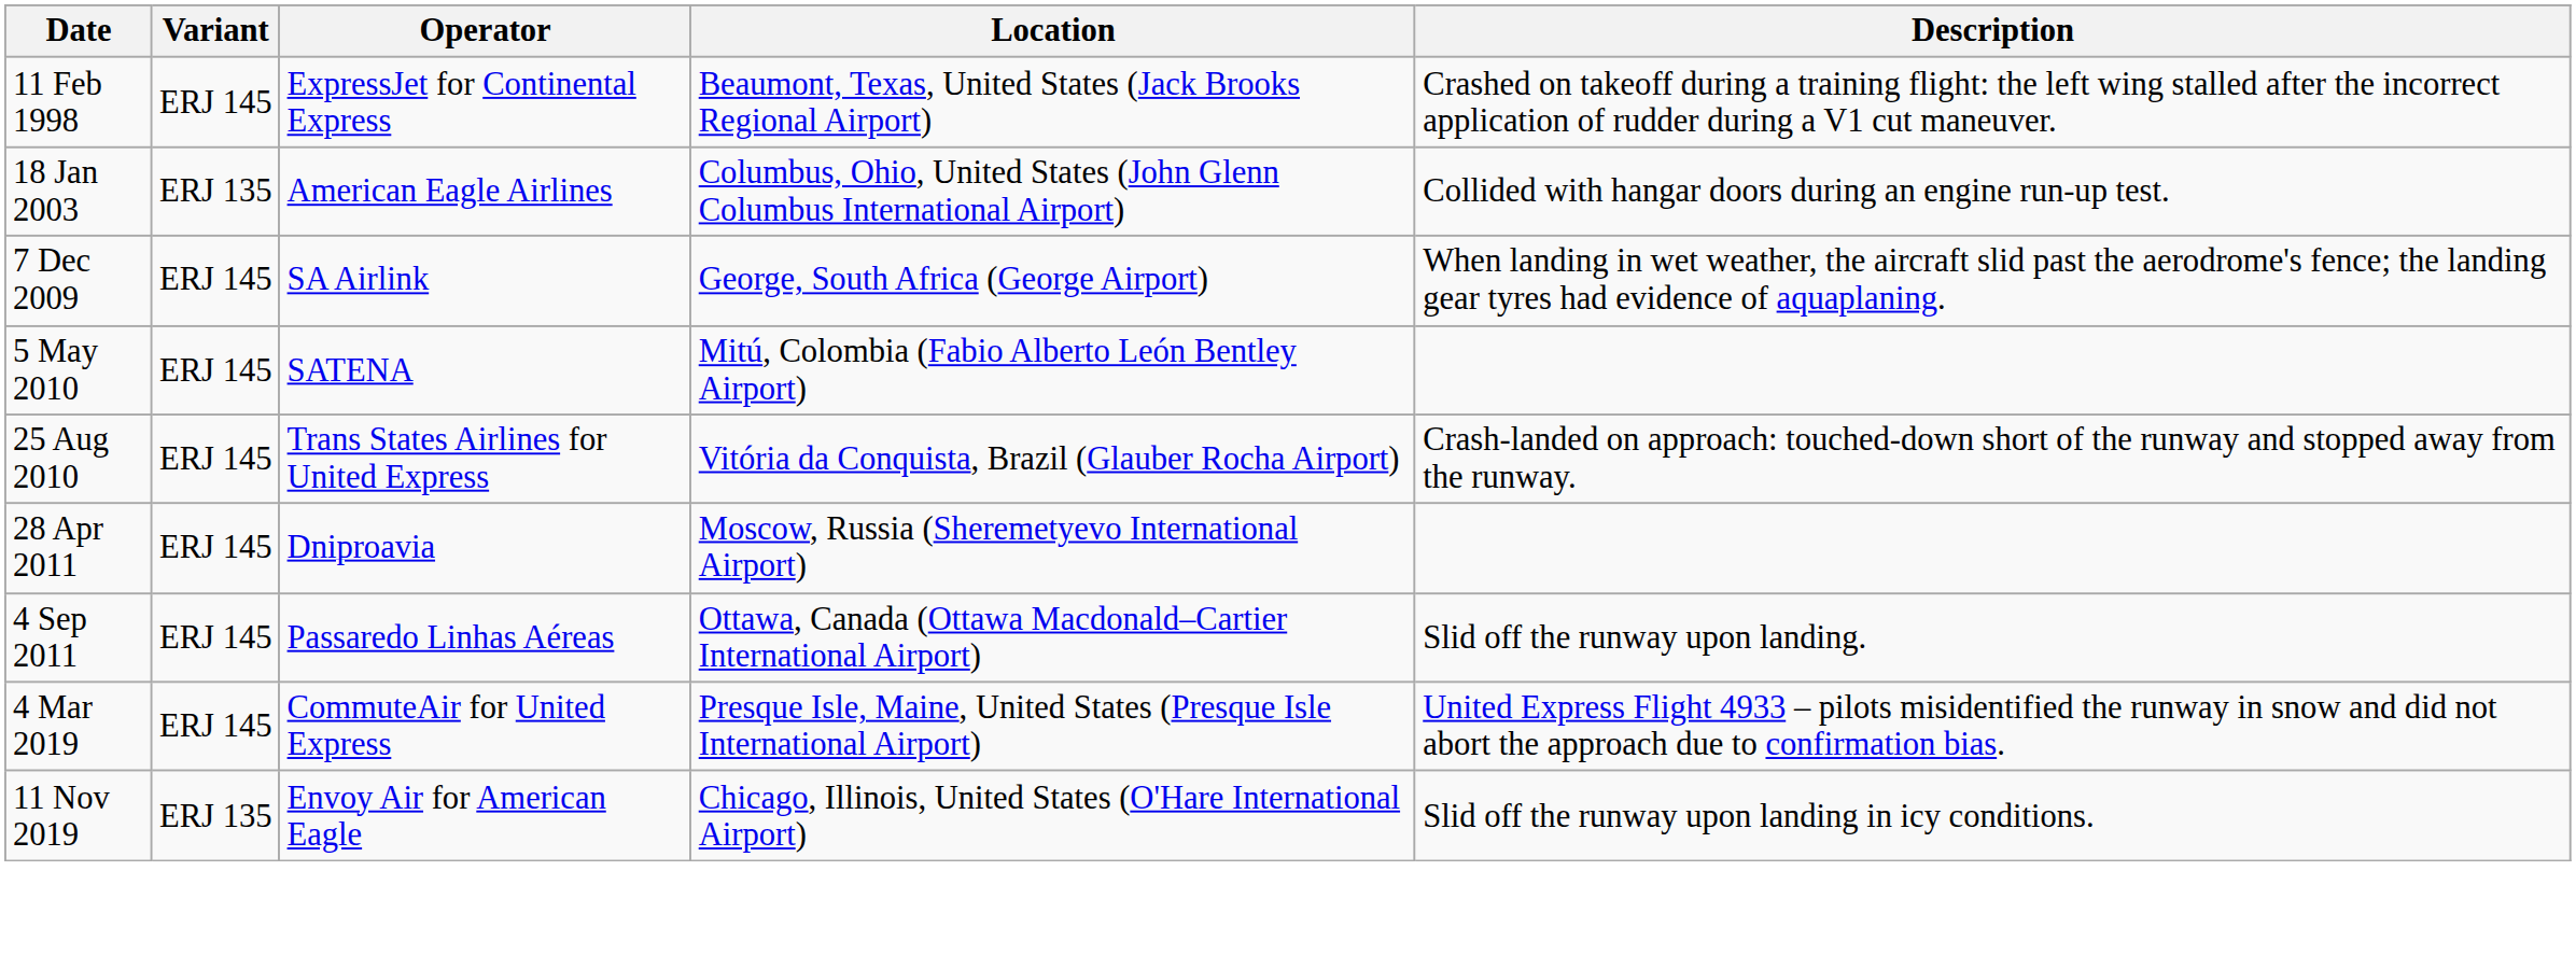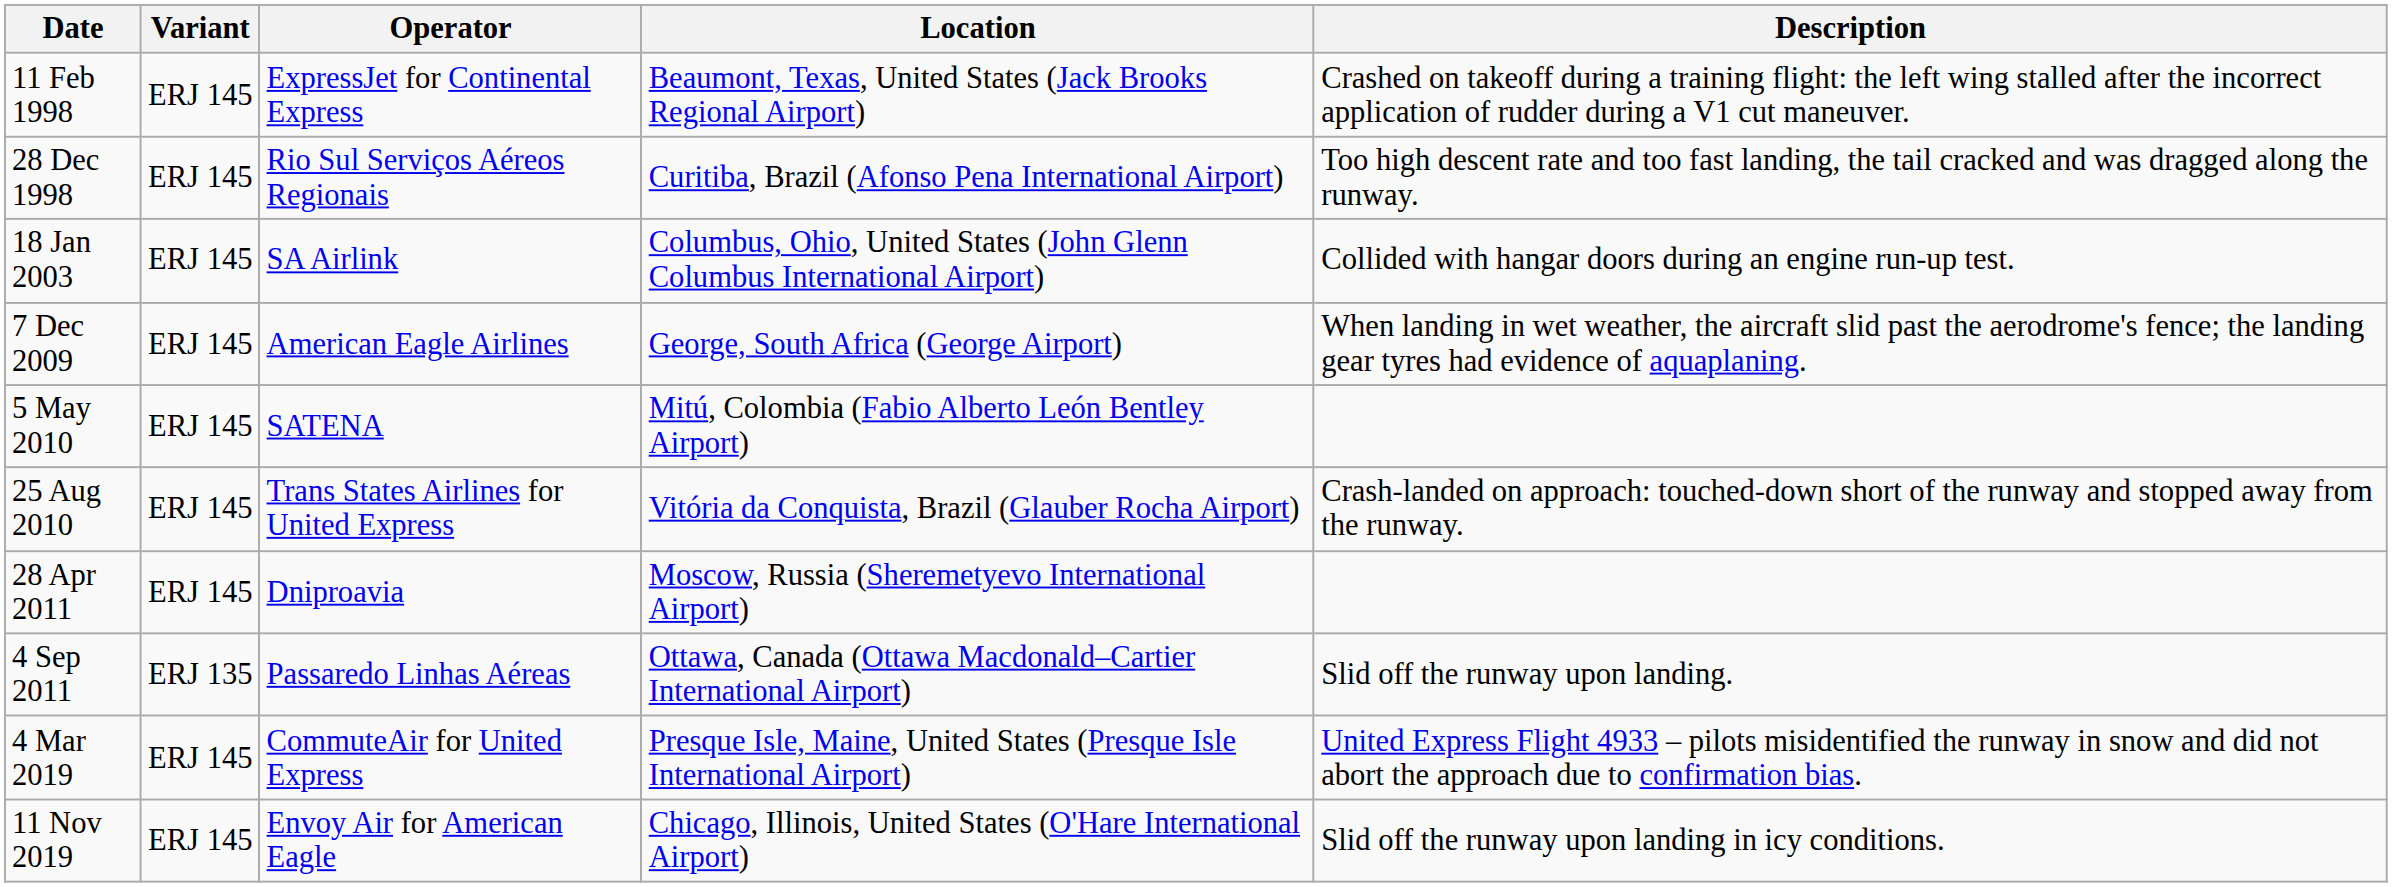+ row: 28 Dec 1998 | ERJ 145 | Rio Sul Serviços Aéreos Regionais | Curitiba, Brazil (Afonso Pena International Airport) | Too high descent rate and too fast landing, the tail cracked and was dragged along the runway.
18 Jan 2003 | Variant: ERJ 135 -> ERJ 145
18 Jan 2003 | Operator: American Eagle Airlines -> SA Airlink
7 Dec 2009 | Operator: SA Airlink -> American Eagle Airlines
4 Sep 2011 | Variant: ERJ 145 -> ERJ 135
11 Nov 2019 | Variant: ERJ 135 -> ERJ 145
